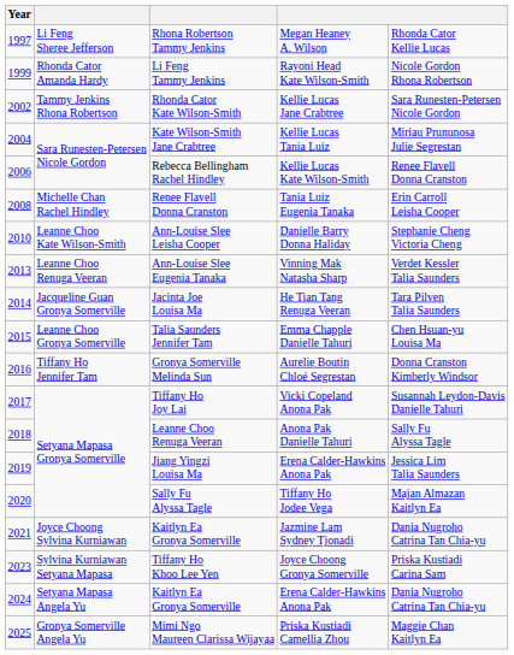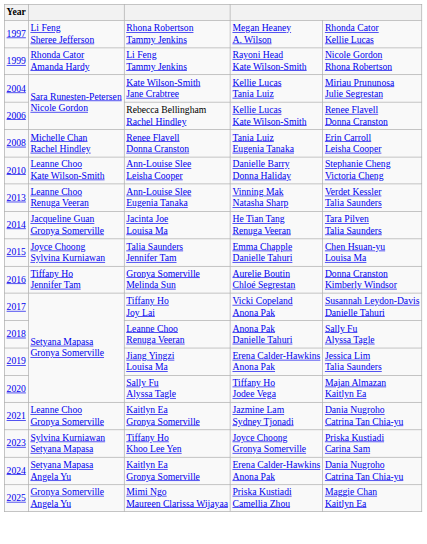- row: 2002 | Tammy Jenkins Rhona Robertson | Rhonda Cator Kate Wilson-Smith | Kellie Lucas Jane Crabtree | Sara Runesten-Petersen Nicole Gordon
Talia Saunders Jennifer Tam | column 2: Leanne Choo Gronya Somerville -> Joyce Choong Sylvina Kurniawan
Kaitlyn Ea Gronya Somerville / Jazmine Lam Sydney Tjonadi | column 2: Joyce Choong Sylvina Kurniawan -> Leanne Choo Gronya Somerville
